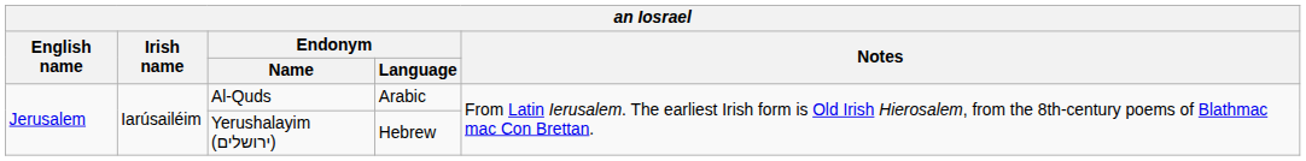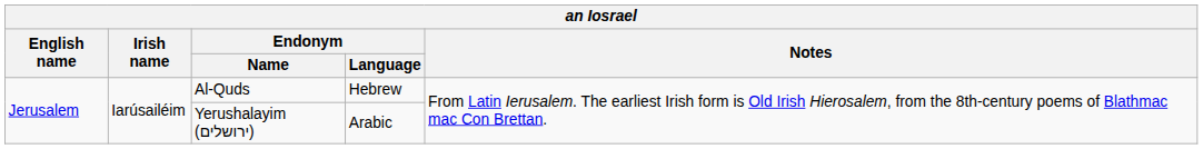Al-Quds | Endonym / Language: Arabic -> Hebrew
Yerushalayim (ירושלים) | Endonym / Language: Hebrew -> Arabic
